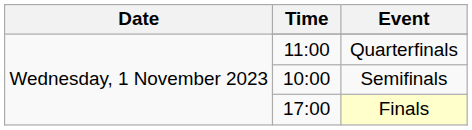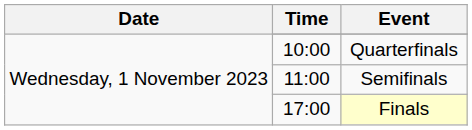Quarterfinals | Time: 11:00 -> 10:00
Semifinals | Time: 10:00 -> 11:00
